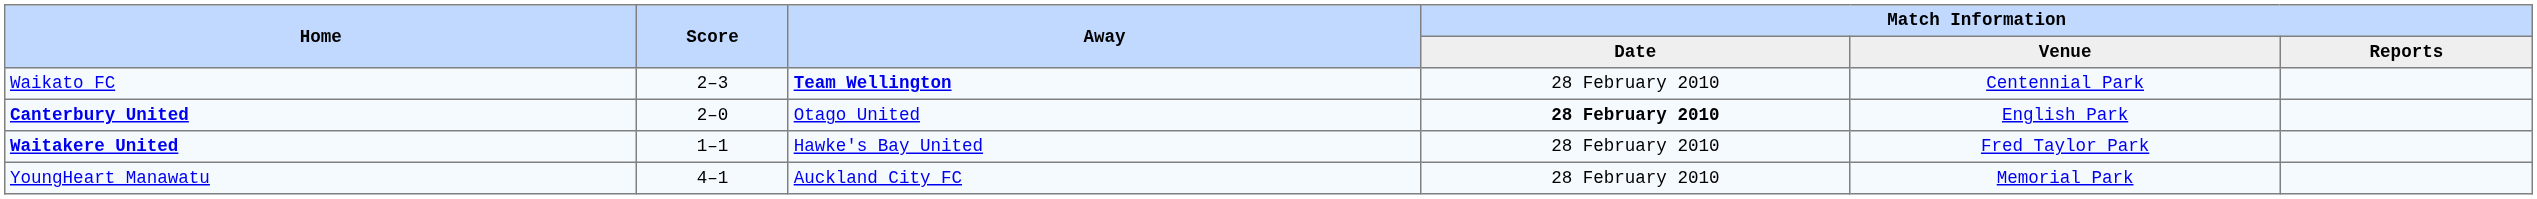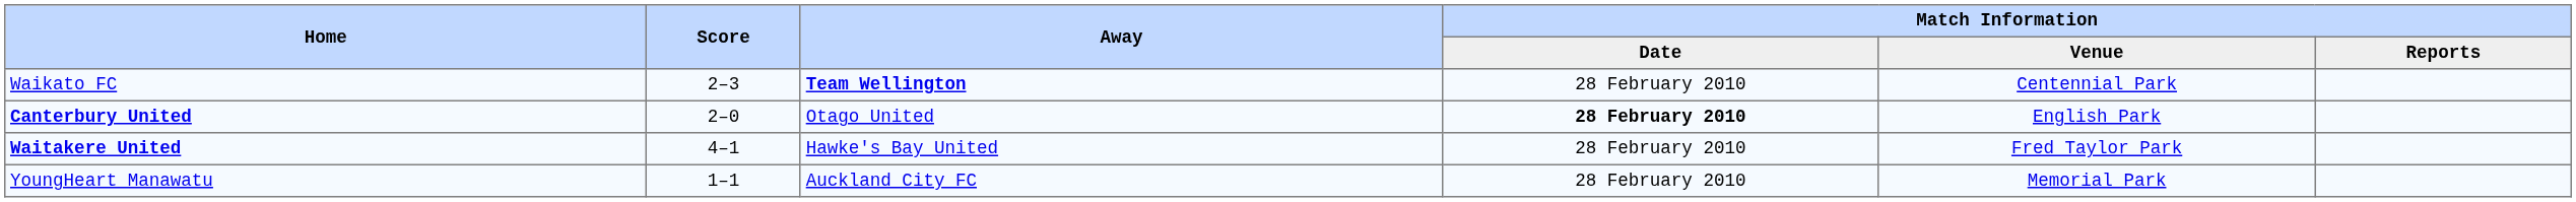Waitakere United | Score: 1–1 -> 4–1
YoungHeart Manawatu | Score: 4–1 -> 1–1
